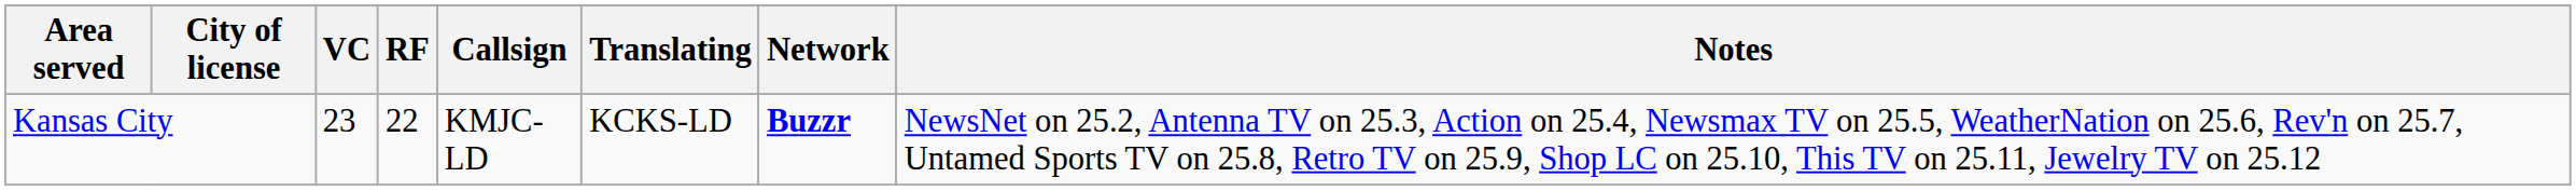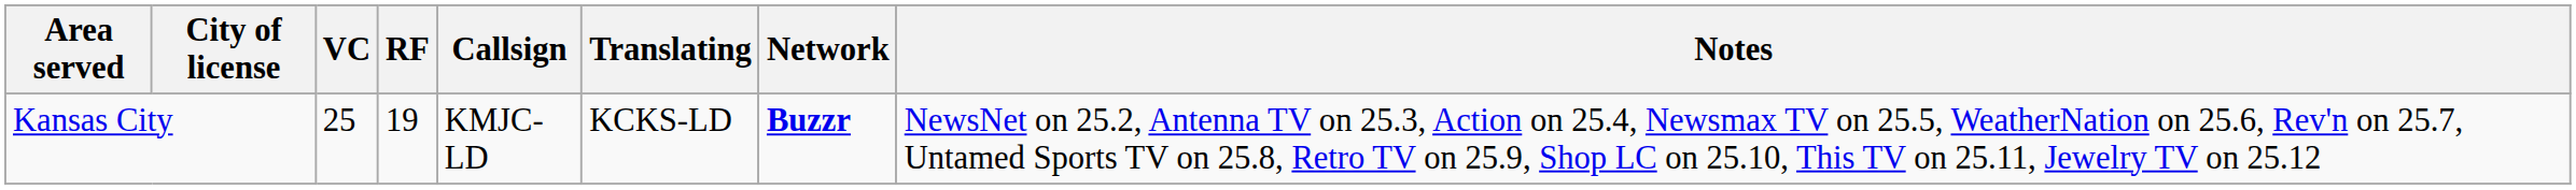Kansas City | VC: 23 -> 25
Kansas City | RF: 22 -> 19
